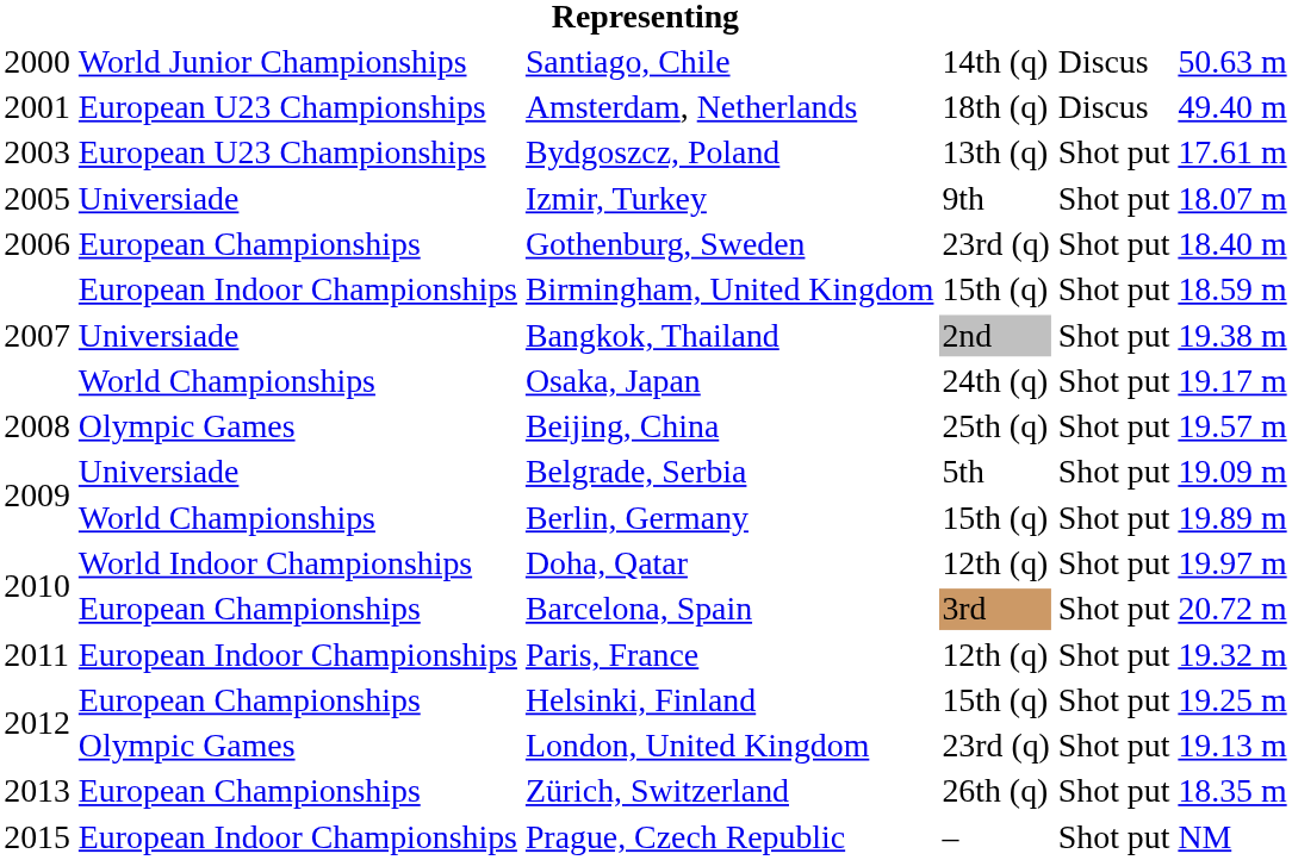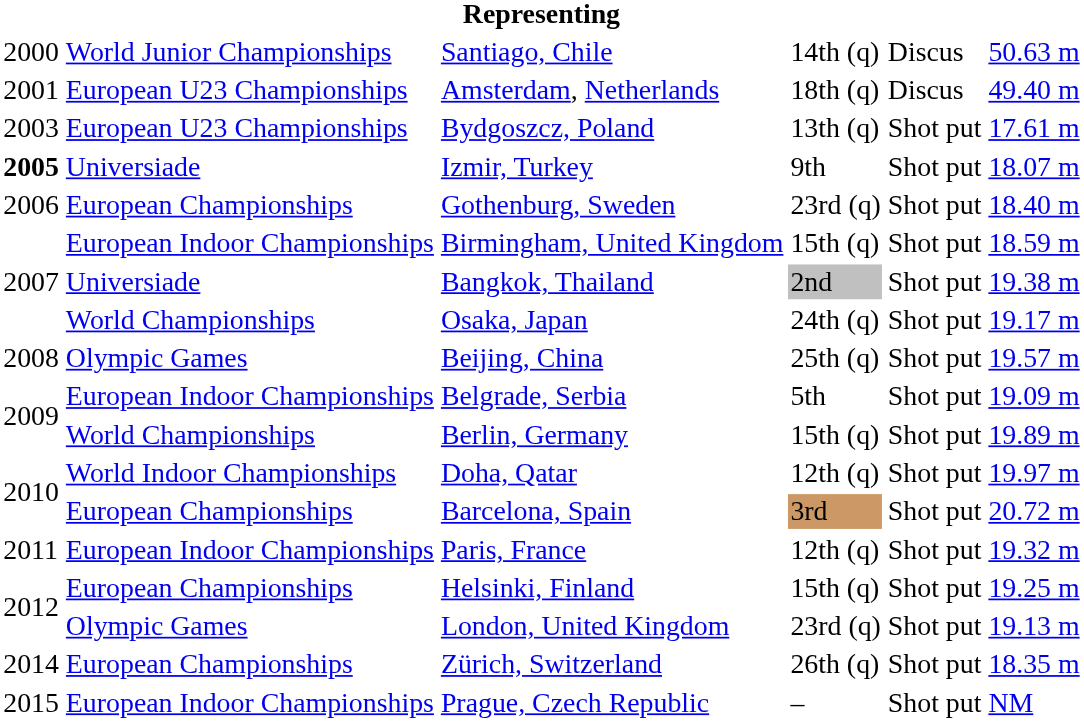Izmir, Turkey | column 1: normal -> bold
Belgrade, Serbia | column 2: Universiade -> European Indoor Championships
Zürich, Switzerland | column 1: 2013 -> 2014
